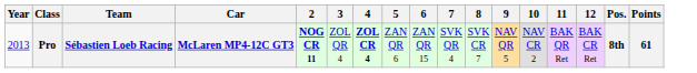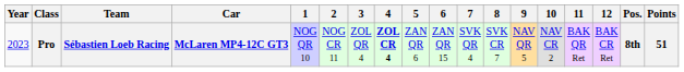+ column: 1 | NOG QR 10
Pro | Year: 2013 -> 2023
Pro | 2: bold -> normal
Pro | Points: 61 -> 51
